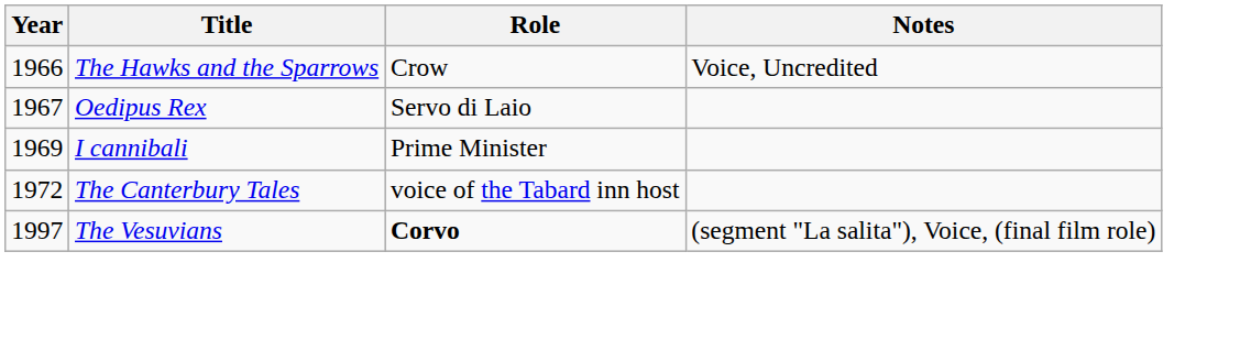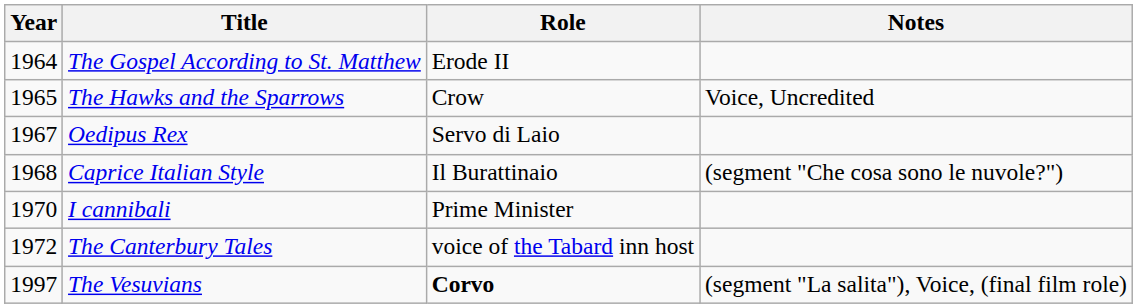+ row: 1964 | The Gospel According to St. Matthew | Erode II
The Hawks and the Sparrows | Year: 1966 -> 1965
+ row: 1968 | Caprice Italian Style | Il Burattinaio | (segment "Che cosa sono le nuvole?")
I cannibali | Year: 1969 -> 1970
